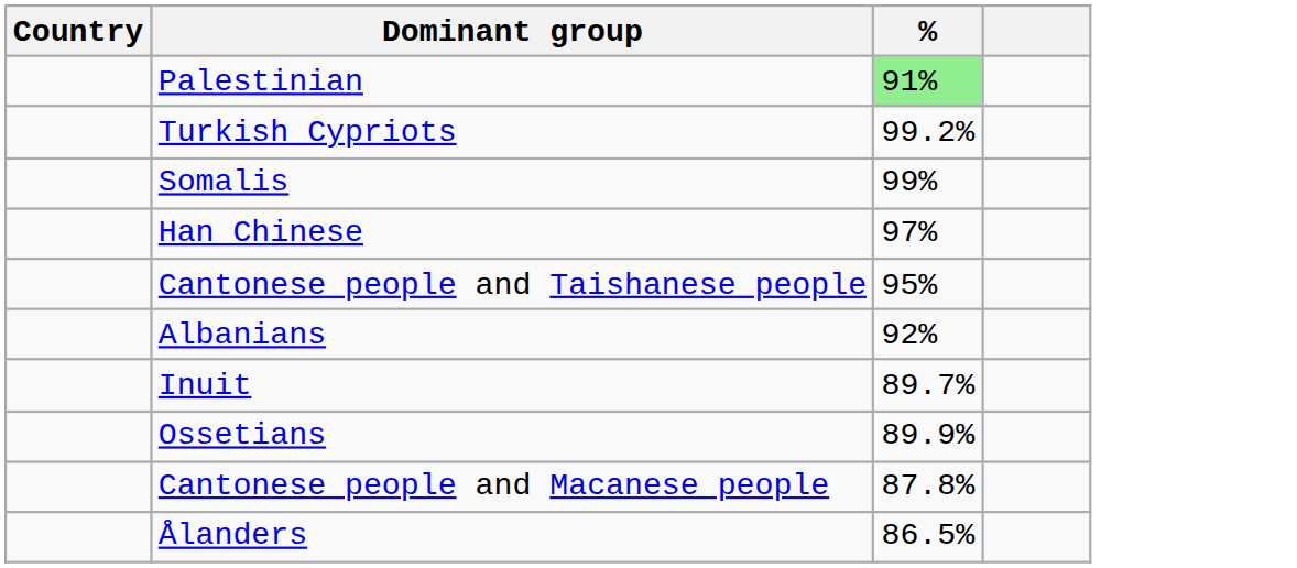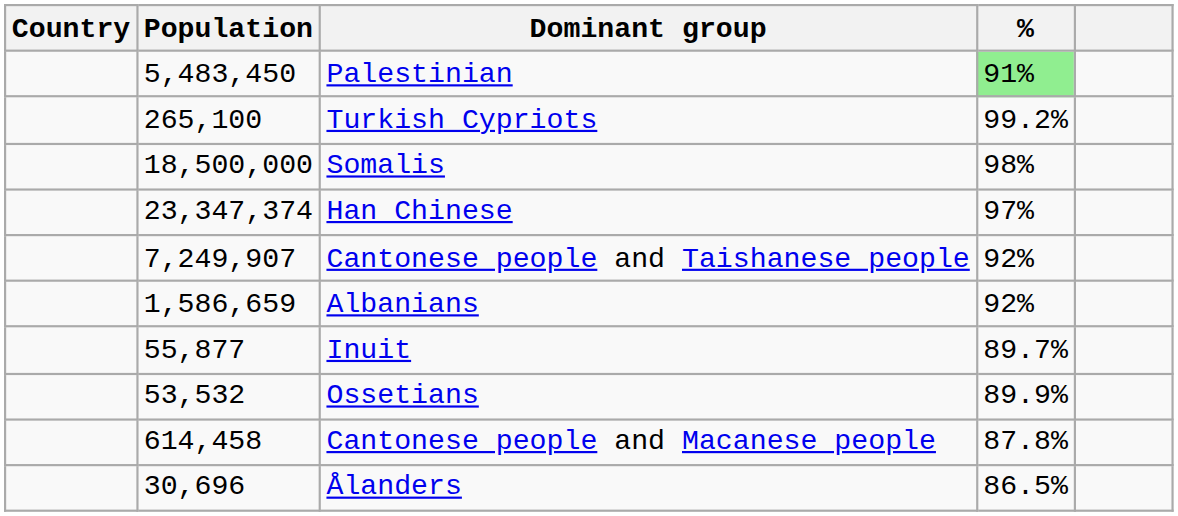+ column: Population | 5,483,450 | 265,100 | 18,500,000 | 23,347,374 | 7,249,907 | 1,586,659 | 55,877 | 53,532 | 614,458 | 30,696
Somalis | %: 99% -> 98%
Cantonese people and Taishanese people | %: 95% -> 92%
